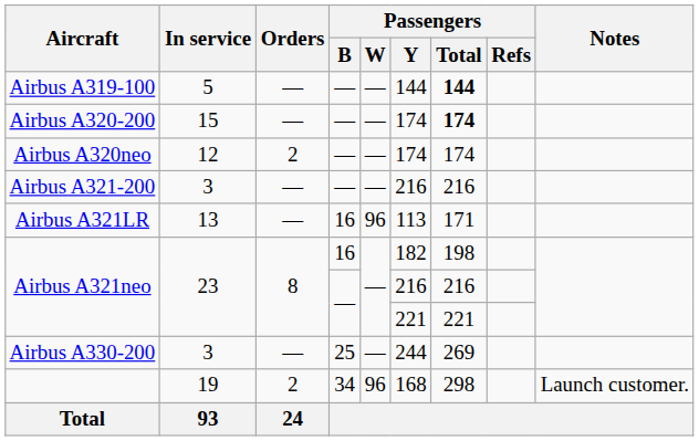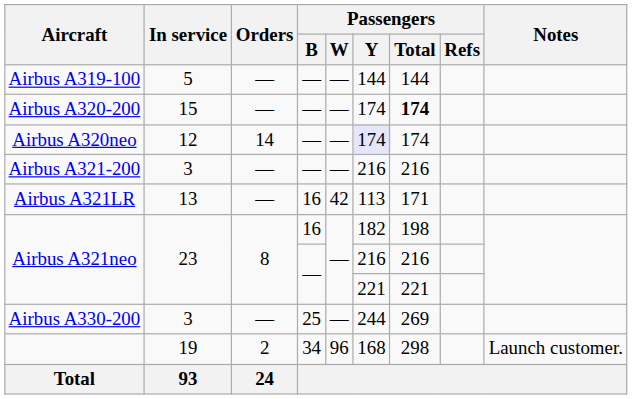Airbus A319-100 | Passengers / Total: bold -> normal
Airbus A320neo | Orders: 2 -> 14
Airbus A320neo | Passengers / Y: no background -> lavender background
Airbus A321LR | Passengers / W: 96 -> 42
